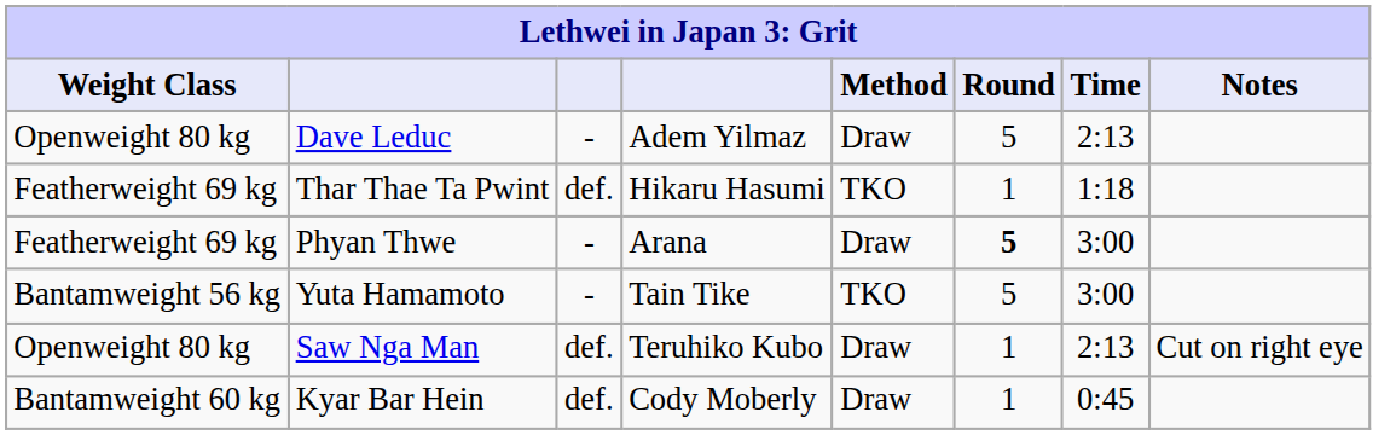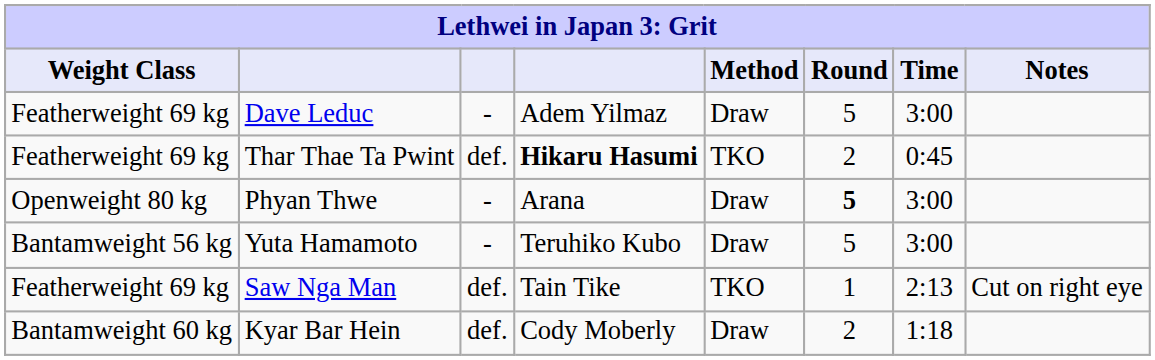Dave Leduc | Weight Class: Openweight 80 kg -> Featherweight 69 kg
Dave Leduc | Time: 2:13 -> 3:00
Thar Thae Ta Pwint | column 4: normal -> bold
Thar Thae Ta Pwint | Round: 1 -> 2
Thar Thae Ta Pwint | Time: 1:18 -> 0:45
Phyan Thwe | Weight Class: Featherweight 69 kg -> Openweight 80 kg
Yuta Hamamoto | column 4: Tain Tike -> Teruhiko Kubo
Yuta Hamamoto | Method: TKO -> Draw
Saw Nga Man | Weight Class: Openweight 80 kg -> Featherweight 69 kg
Saw Nga Man | column 4: Teruhiko Kubo -> Tain Tike
Saw Nga Man | Method: Draw -> TKO
Kyar Bar Hein | Round: 1 -> 2
Kyar Bar Hein | Time: 0:45 -> 1:18
